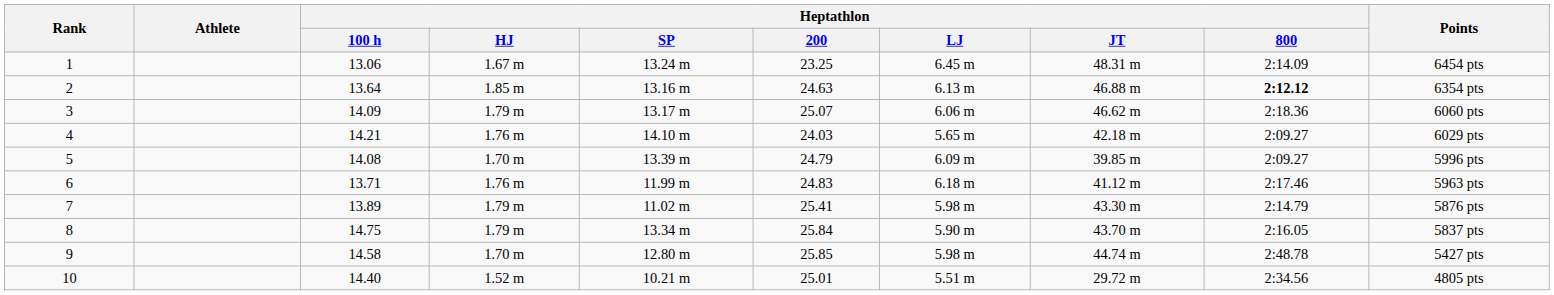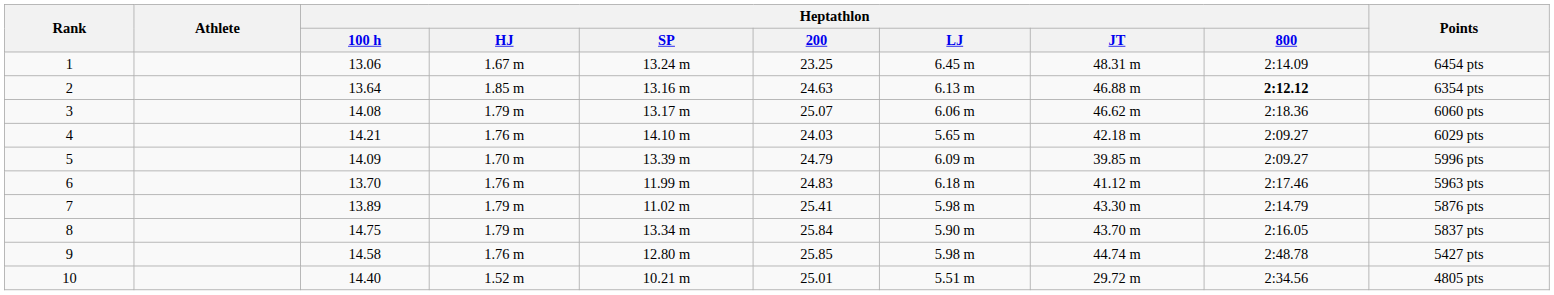3 | Heptathlon / 100 h: 14.09 -> 14.08
5 | Heptathlon / 100 h: 14.08 -> 14.09
6 | Heptathlon / 100 h: 13.71 -> 13.70
9 | Heptathlon / HJ: 1.70 m -> 1.76 m
